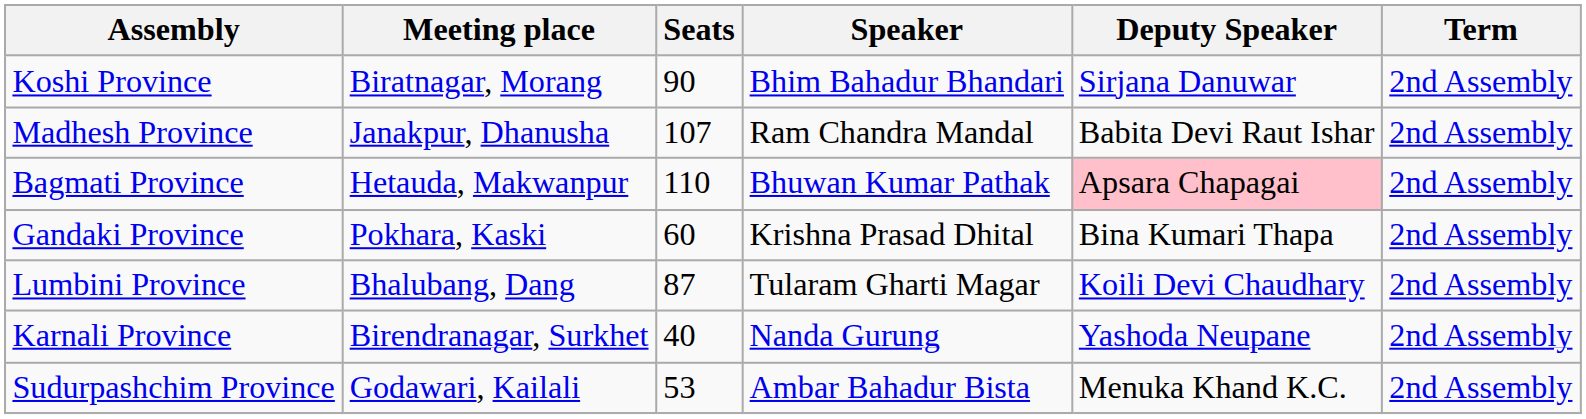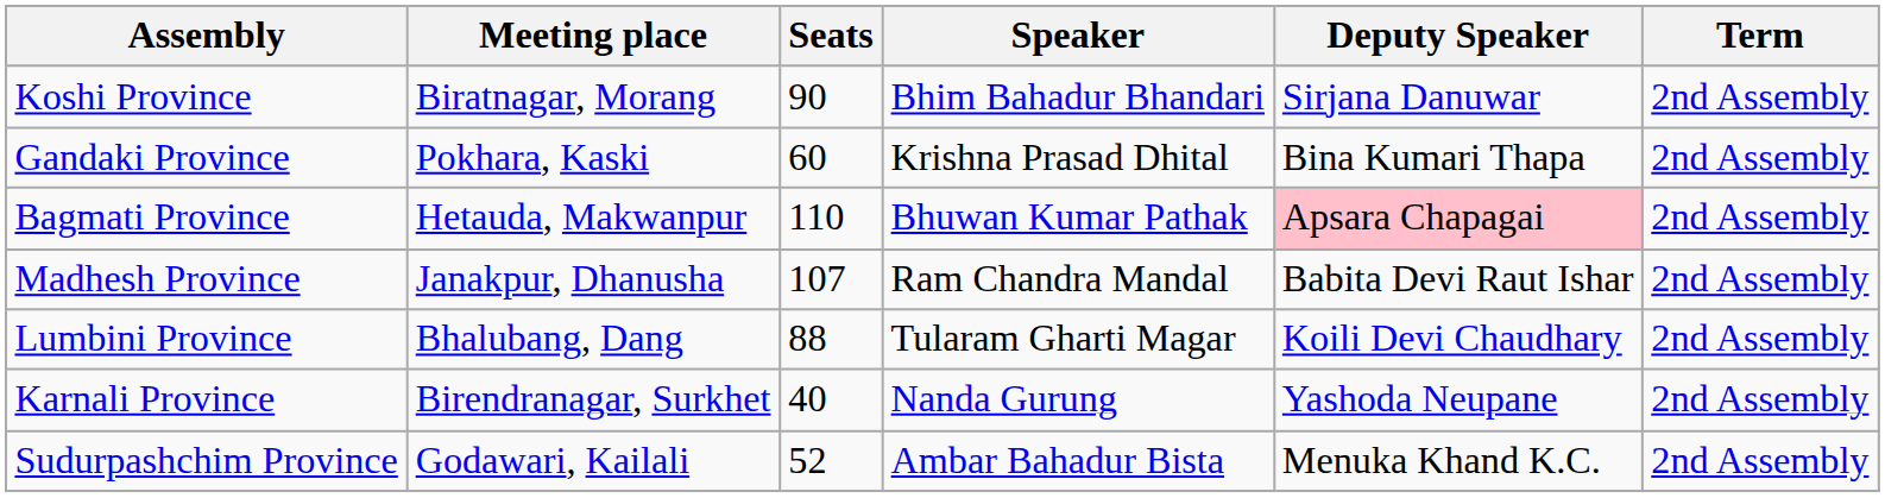rows swapped: Madhesh Province <-> Gandaki Province
Lumbini Province | Seats: 87 -> 88
Sudurpashchim Province | Seats: 53 -> 52
